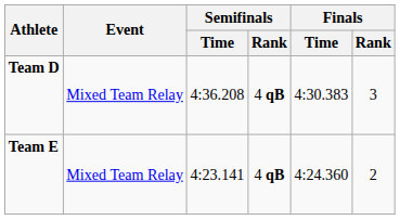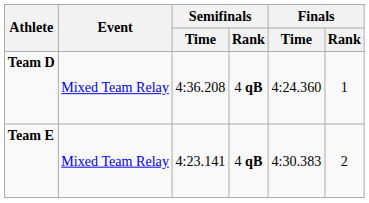Team D | Finals / Time: 4:30.383 -> 4:24.360
Team D | Finals / Rank: 3 -> 1
Team E | Finals / Time: 4:24.360 -> 4:30.383
